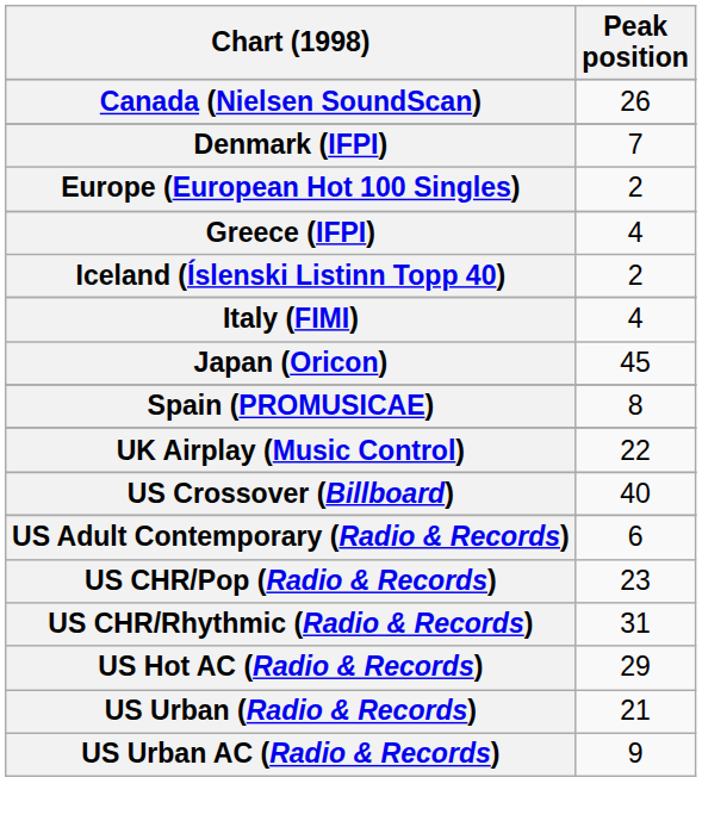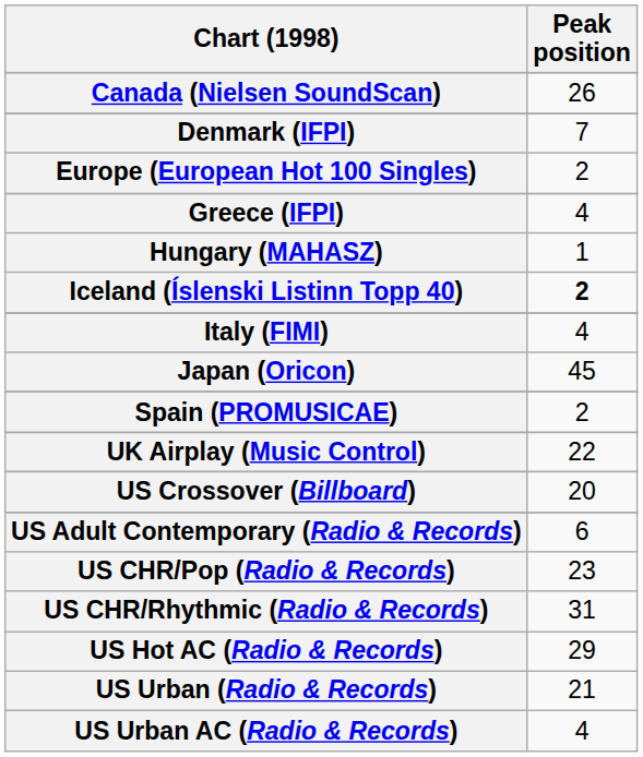+ row: Hungary (MAHASZ) | 1
Iceland (Íslenski Listinn Topp 40) | Peak position: normal -> bold
Spain (PROMUSICAE) | Peak position: 8 -> 2
US Crossover (Billboard) | Peak position: 40 -> 20
US Urban AC (Radio & Records) | Peak position: 9 -> 4
